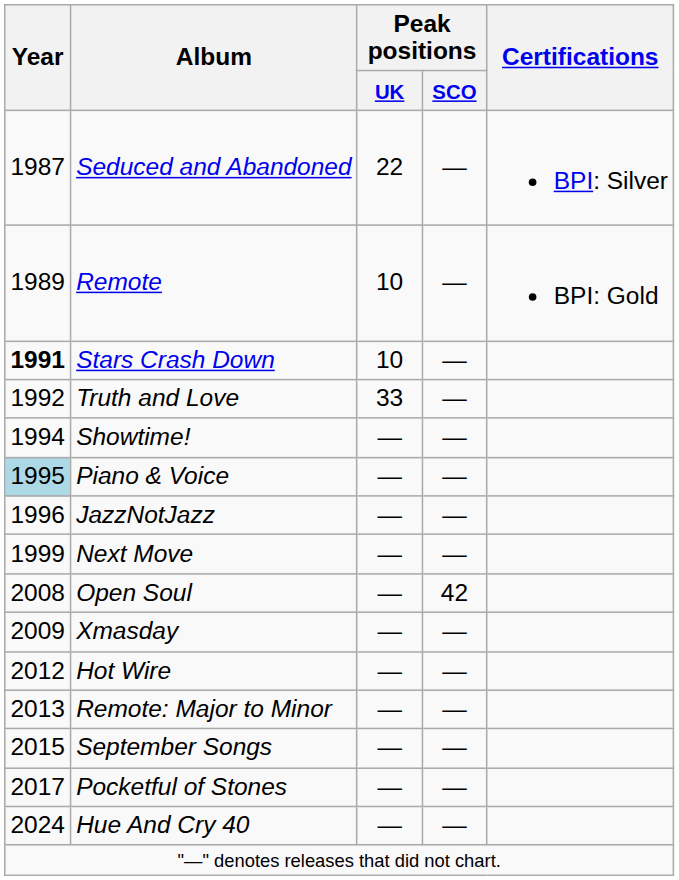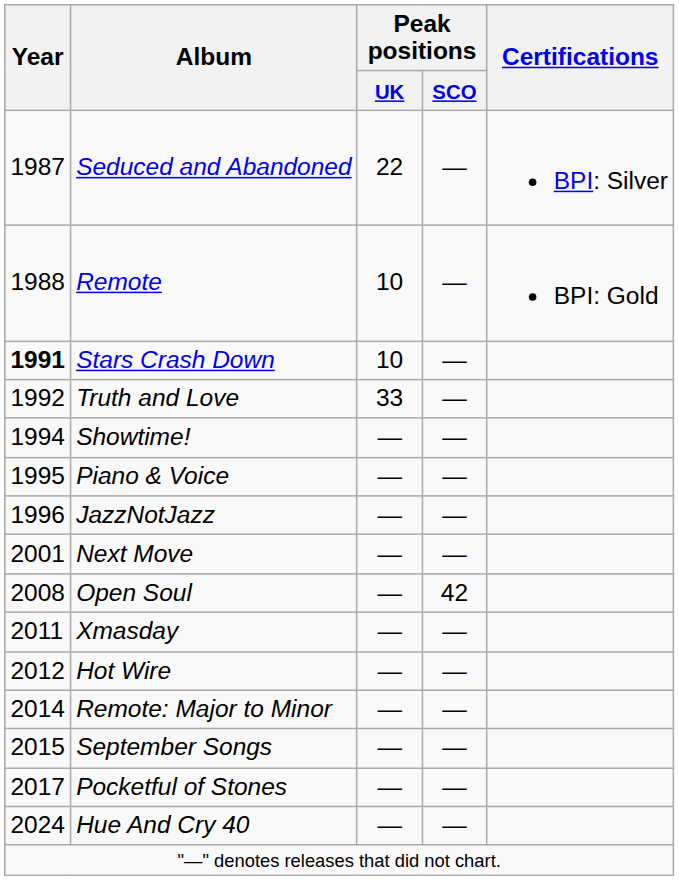Remote | Year: 1989 -> 1988
Piano & Voice | Year: lightblue background -> no background
Next Move | Year: 1999 -> 2001
Xmasday | Year: 2009 -> 2011
Remote: Major to Minor | Year: 2013 -> 2014
